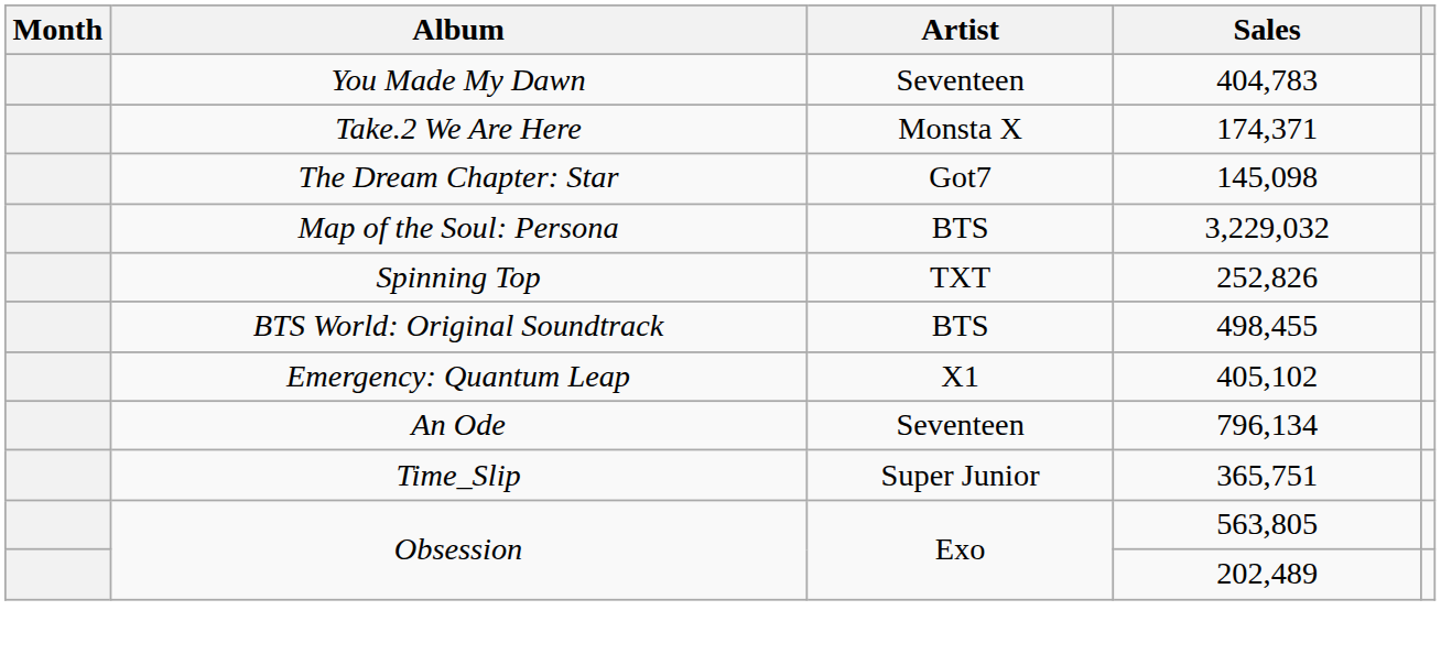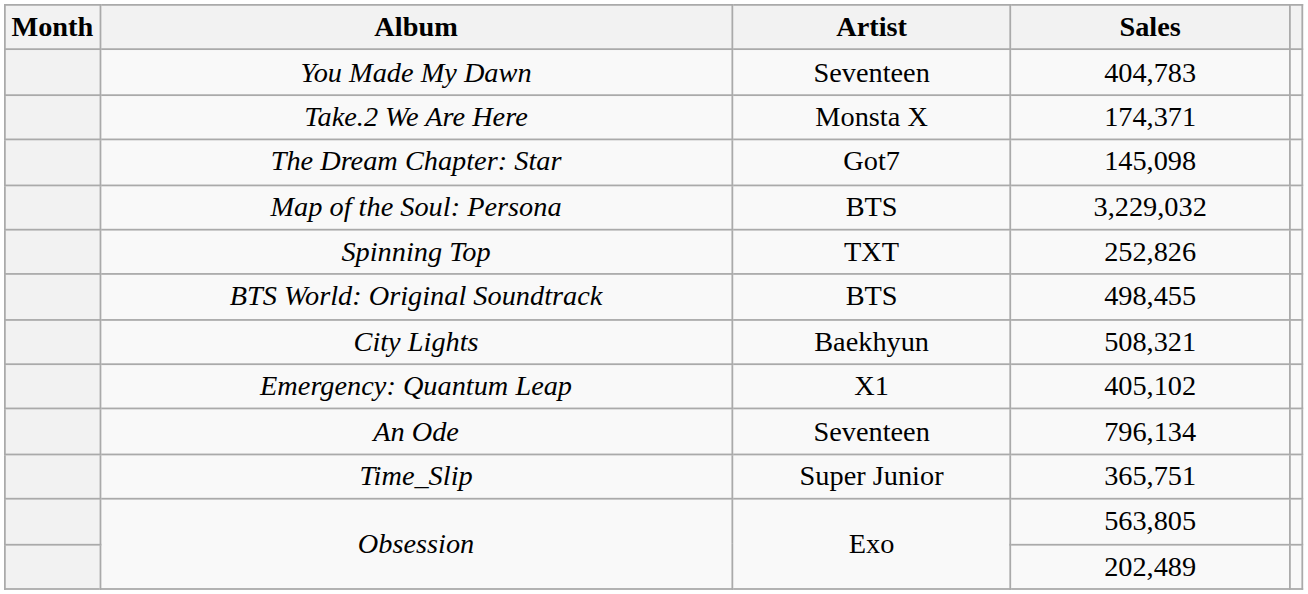+ row: City Lights | Baekhyun | 508,321
